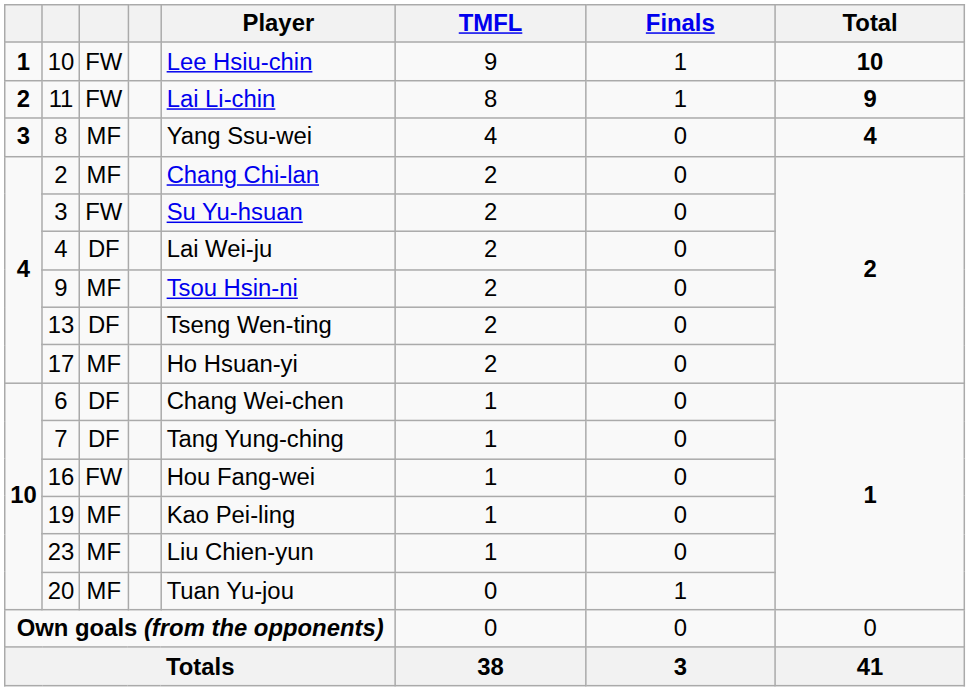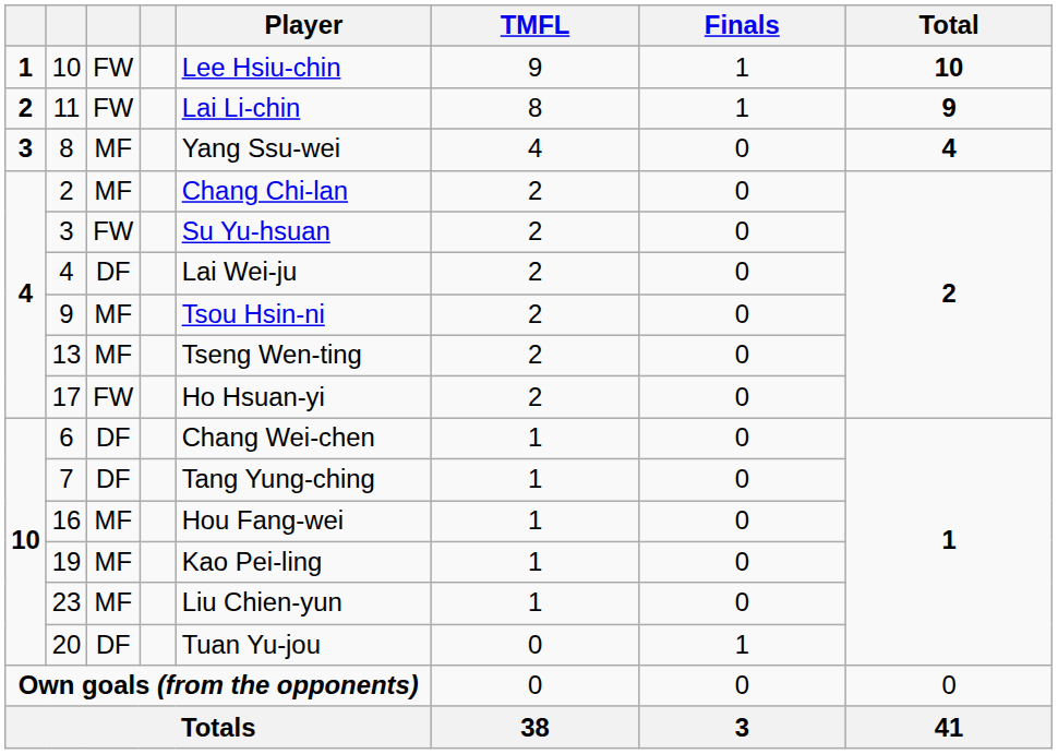13 | column 3: DF -> MF
17 | column 3: MF -> FW
16 | column 3: FW -> MF
20 | column 3: MF -> DF
